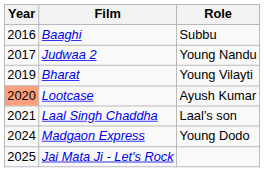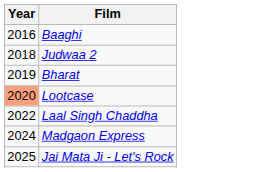- column: Role | Subbu | Young Nandu | Young Vilayti | Ayush Kumar | Laal’s son | Young Dodo
Judwaa 2 | Year: 2017 -> 2018
Laal Singh Chaddha | Year: 2021 -> 2022
